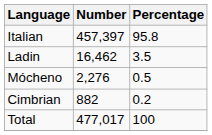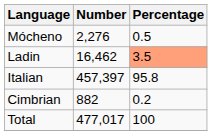rows swapped: Italian <-> Mócheno
Ladin | Percentage: no background -> lightsalmon background
